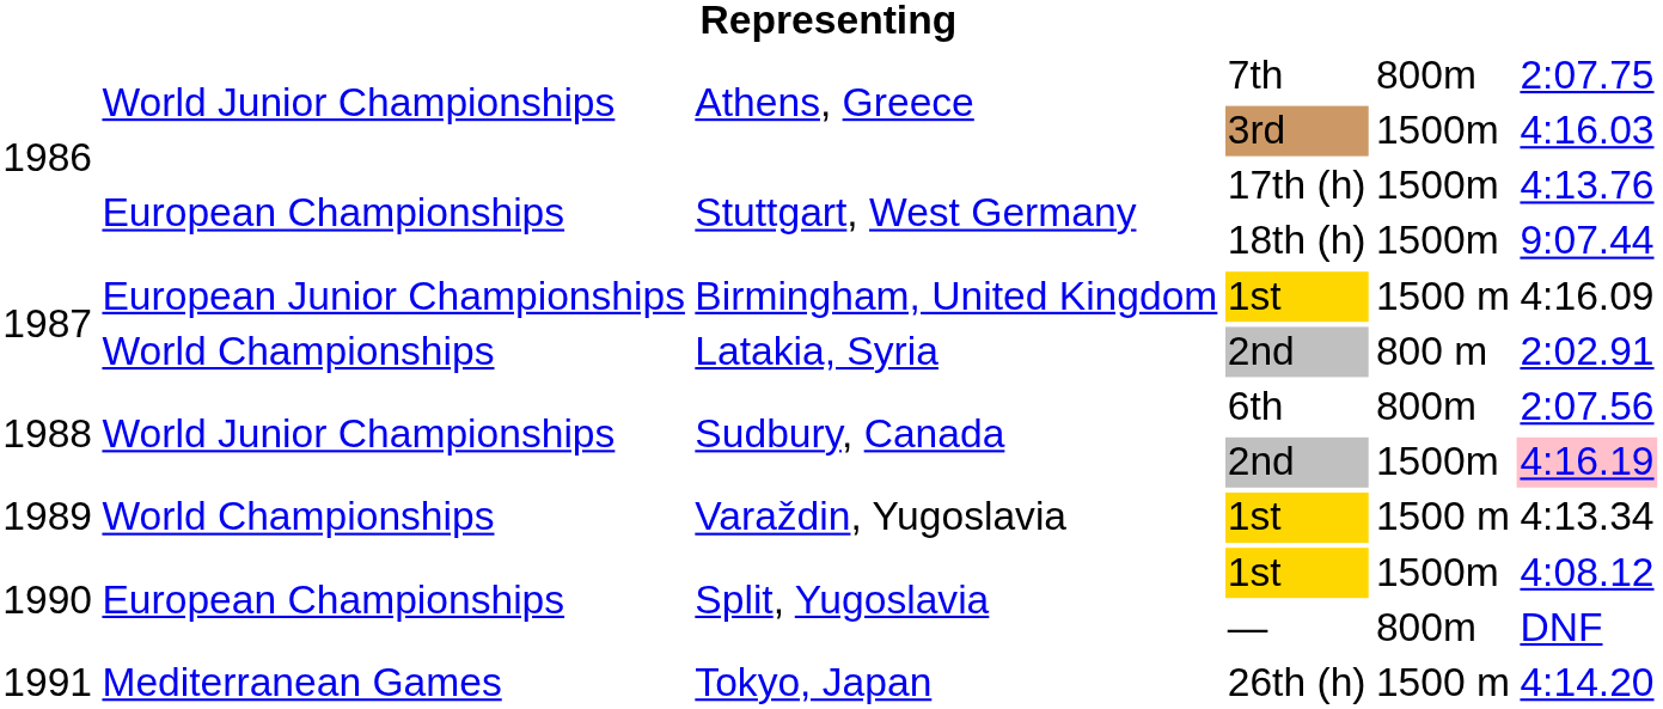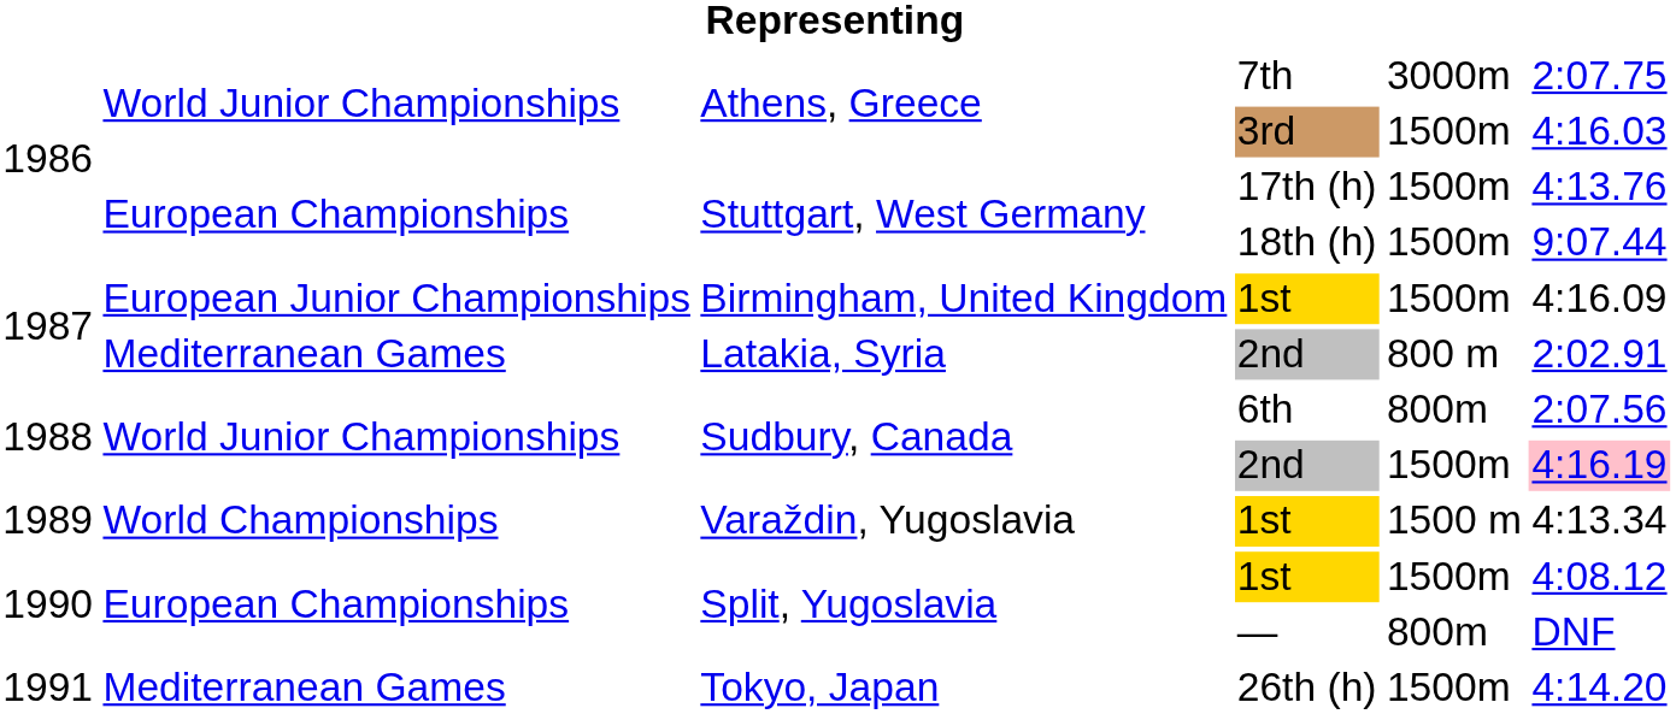7th | column 5: 800m -> 3000m
Birmingham, United Kingdom / 1st | column 5: 1500 m -> 1500m
Latakia, Syria / 2nd | column 2: World Championships -> Mediterranean Games
26th (h) | column 5: 1500 m -> 1500m
